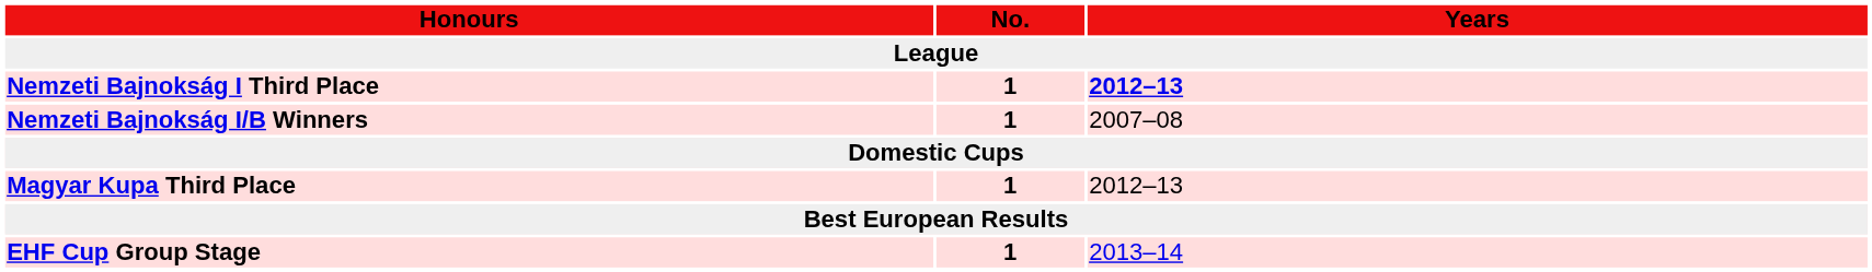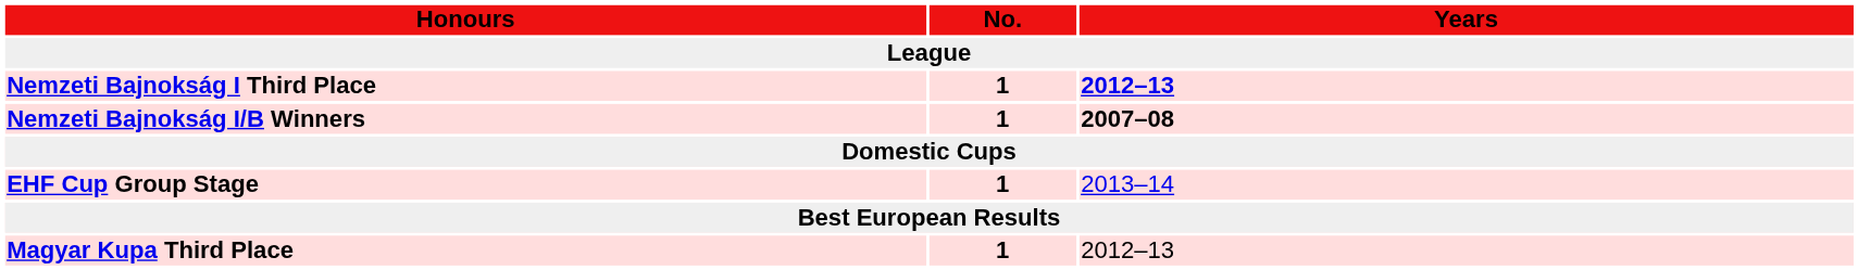Nemzeti Bajnokság I/B Winners | Years: normal -> bold
rows swapped: Magyar Kupa Third Place <-> EHF Cup Group Stage
